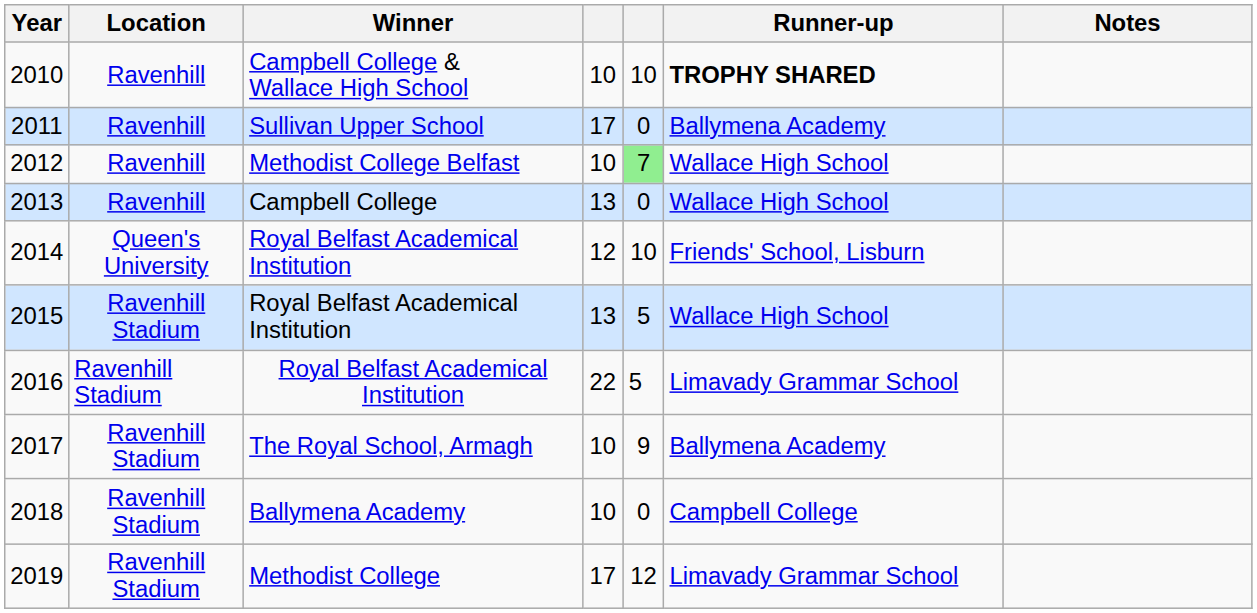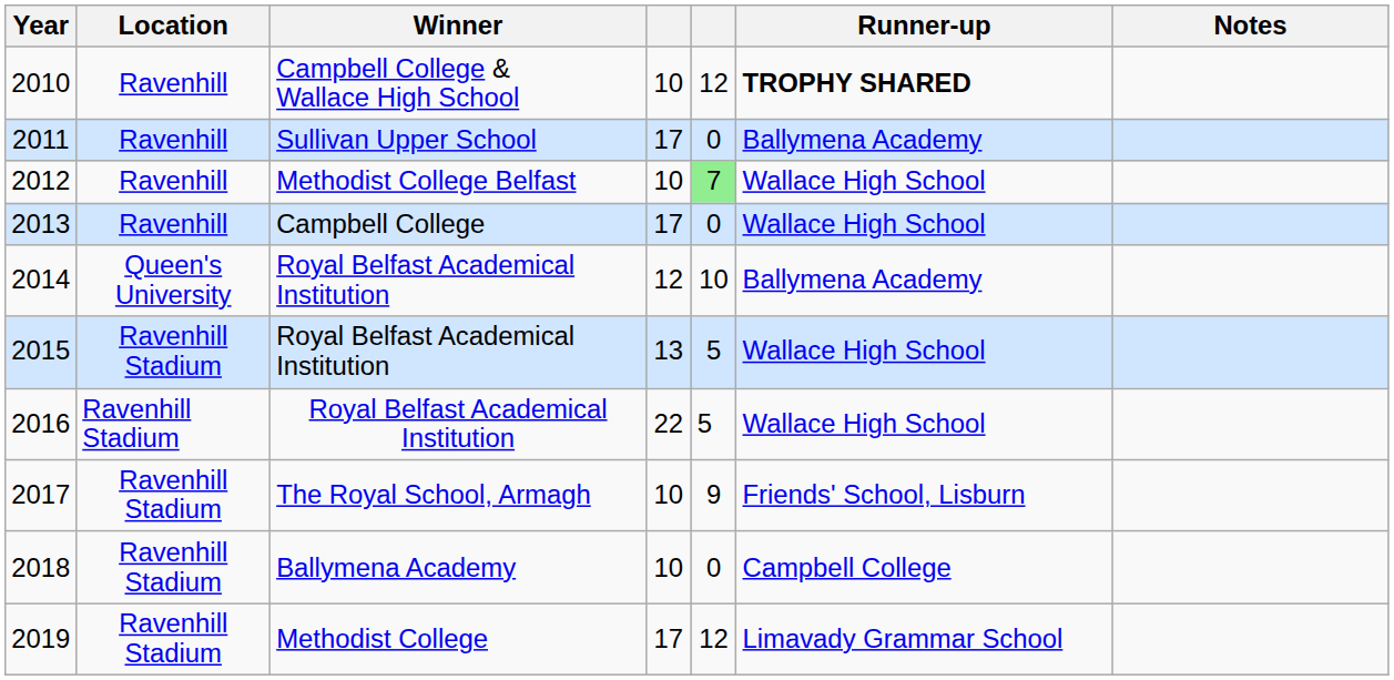2010 | column 5: 10 -> 12
2013 | column 4: 13 -> 17
2014 | Runner-up: Friends' School, Lisburn -> Ballymena Academy
2016 | Runner-up: Limavady Grammar School -> Wallace High School
2017 | Runner-up: Ballymena Academy -> Friends' School, Lisburn
